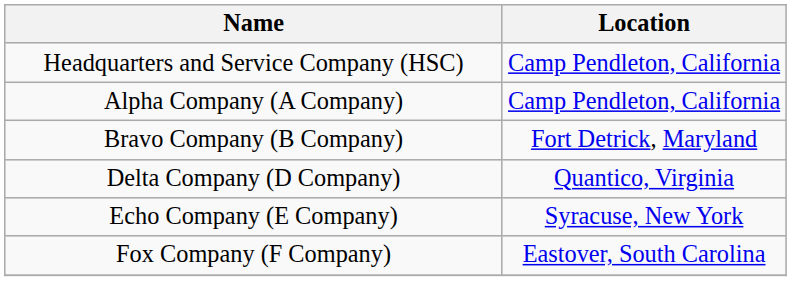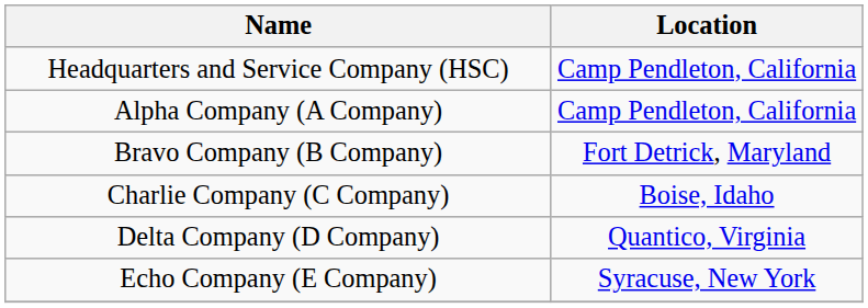+ row: Charlie Company (C Company) | Boise, Idaho
- row: Fox Company (F Company) | Eastover, South Carolina
